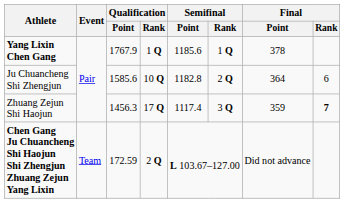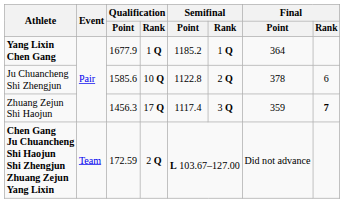Yang Lixin Chen Gang | Qualification / Point: 1767.9 -> 1677.9
Yang Lixin Chen Gang | Semifinal / Point: 1185.6 -> 1185.2
Yang Lixin Chen Gang | Final / Point: 378 -> 364
Ju Chuancheng Shi Zhengjun | Semifinal / Point: 1182.8 -> 1122.8
Ju Chuancheng Shi Zhengjun | Final / Point: 364 -> 378
